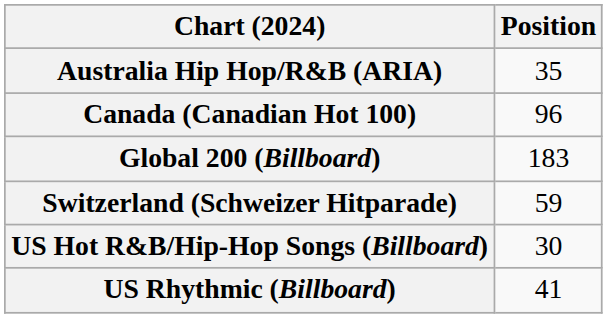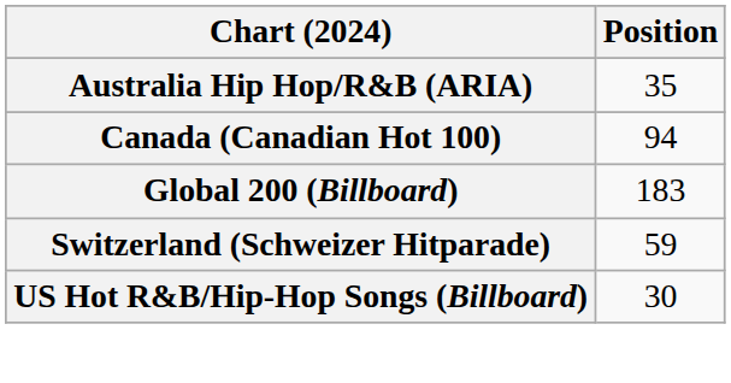Canada (Canadian Hot 100) | Position: 96 -> 94
- row: US Rhythmic (Billboard) | 41
